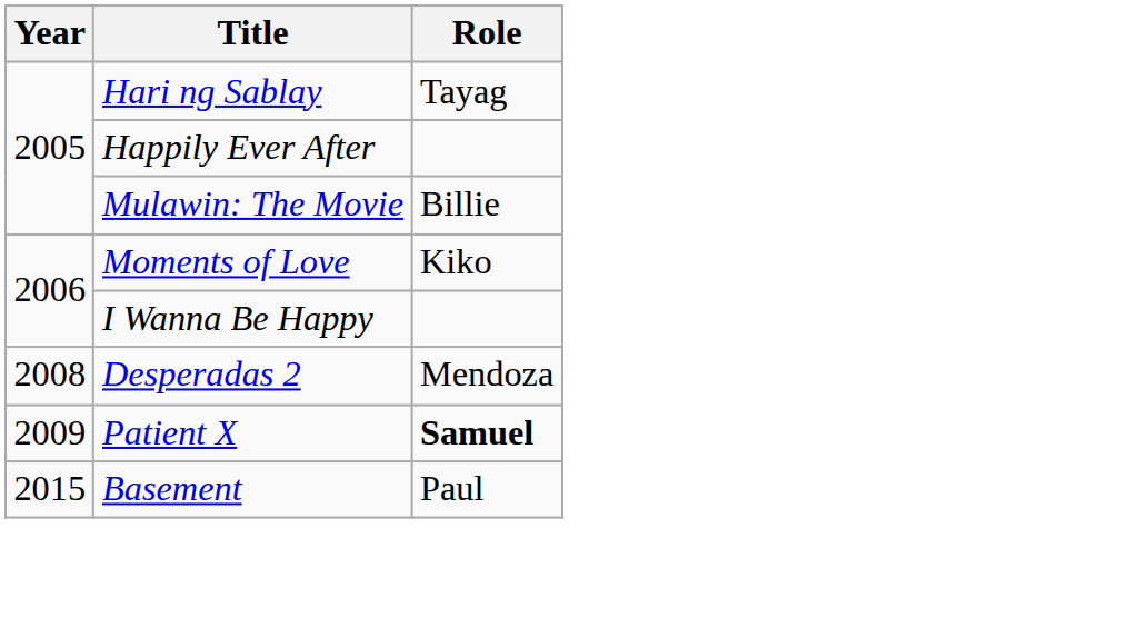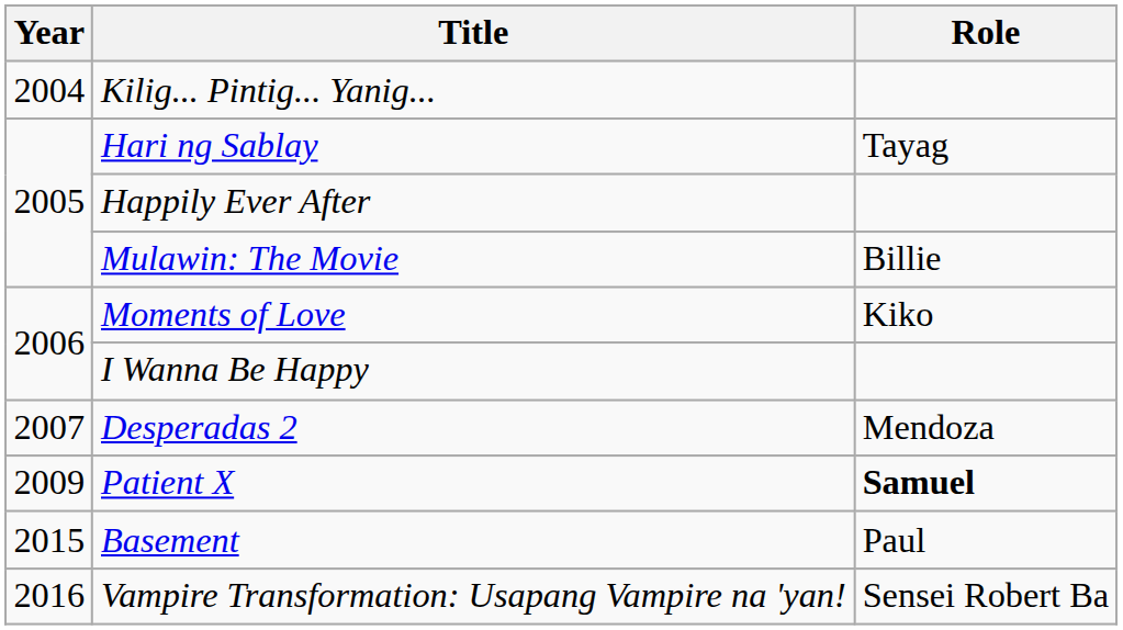+ row: 2004 | Kilig... Pintig... Yanig...
Desperadas 2 | Year: 2008 -> 2007
+ row: 2016 | Vampire Transformation: Usapang Vampire na 'yan! | Sensei Robert Ba
